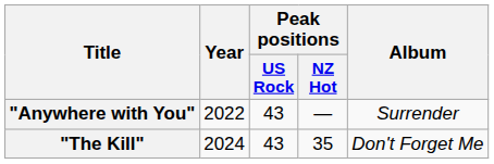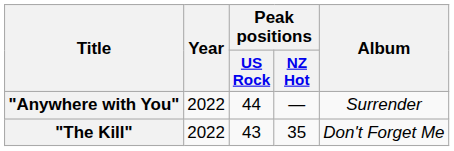"Anywhere with You" | Peak positions / US Rock: 43 -> 44
"The Kill" | Year: 2024 -> 2022
